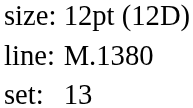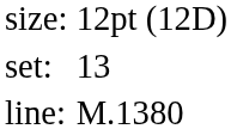rows swapped: set: <-> line:
